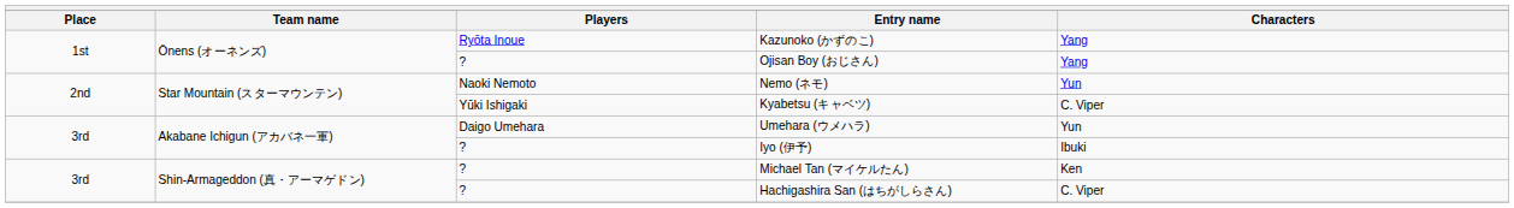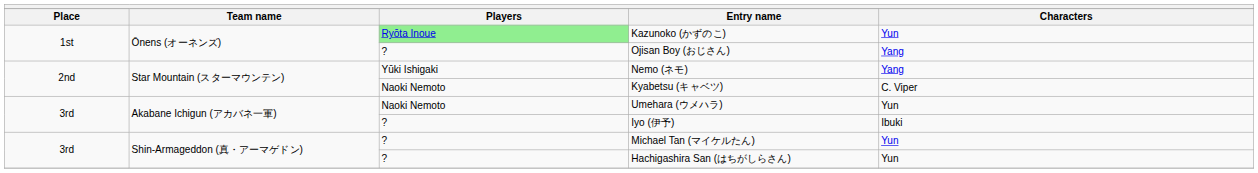Kazunoko (かずのこ) | Players: no background -> lightgreen background
Kazunoko (かずのこ) | Characters: Yang -> Yun
Nemo (ネモ) | Players: Naoki Nemoto -> Yūki Ishigaki
Nemo (ネモ) | Characters: Yun -> Yang
Kyabetsu (キャベツ) | Players: Yūki Ishigaki -> Naoki Nemoto
Umehara (ウメハラ) | Players: Daigo Umehara -> Naoki Nemoto
Michael Tan (マイケルたん) | Characters: Ken -> Yun
Hachigashira San (はちがしらさん) | Characters: C. Viper -> Yun
